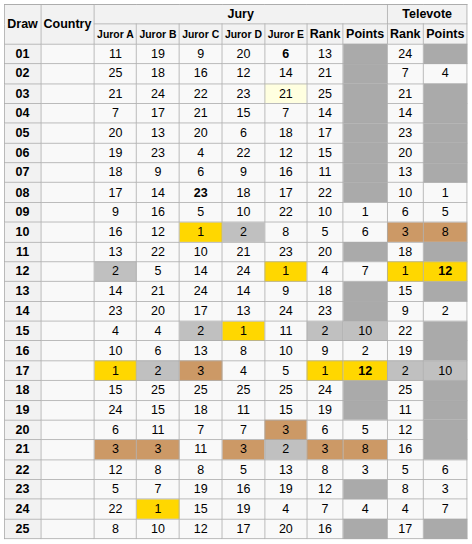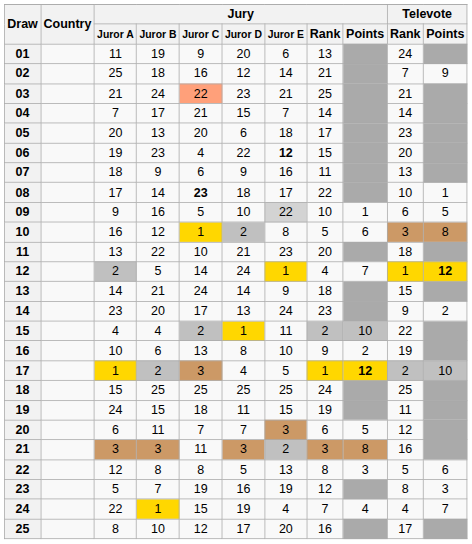01 | Jury / Juror E: bold -> normal
02 | Televote / Points: 4 -> 9
03 | Jury / Juror C: no background -> lightsalmon background
03 | Jury / Juror E: lightyellow background -> no background
06 | Jury / Juror E: normal -> bold
09 | Jury / Juror E: no background -> lightgrey background
